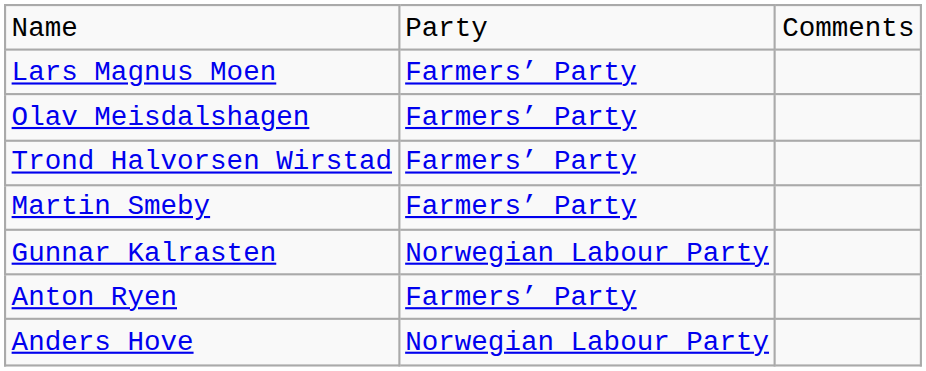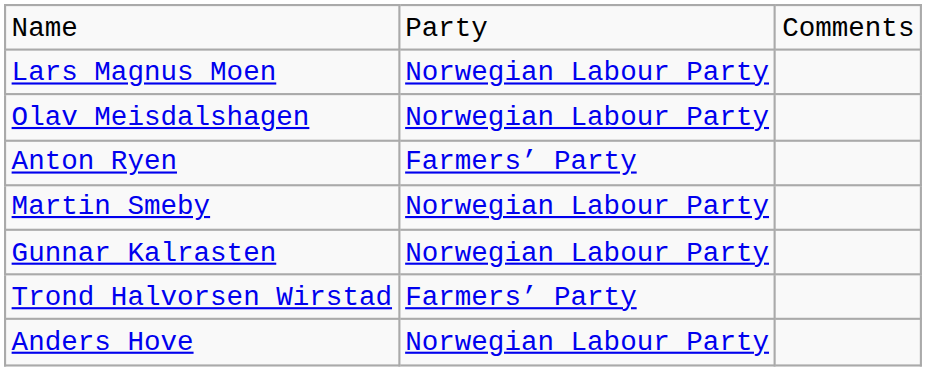Lars Magnus Moen | column 2: Farmers’ Party -> Norwegian Labour Party
Olav Meisdalshagen | column 2: Farmers’ Party -> Norwegian Labour Party
rows swapped: Anton Ryen <-> Trond Halvorsen Wirstad
Martin Smeby | column 2: Farmers’ Party -> Norwegian Labour Party
